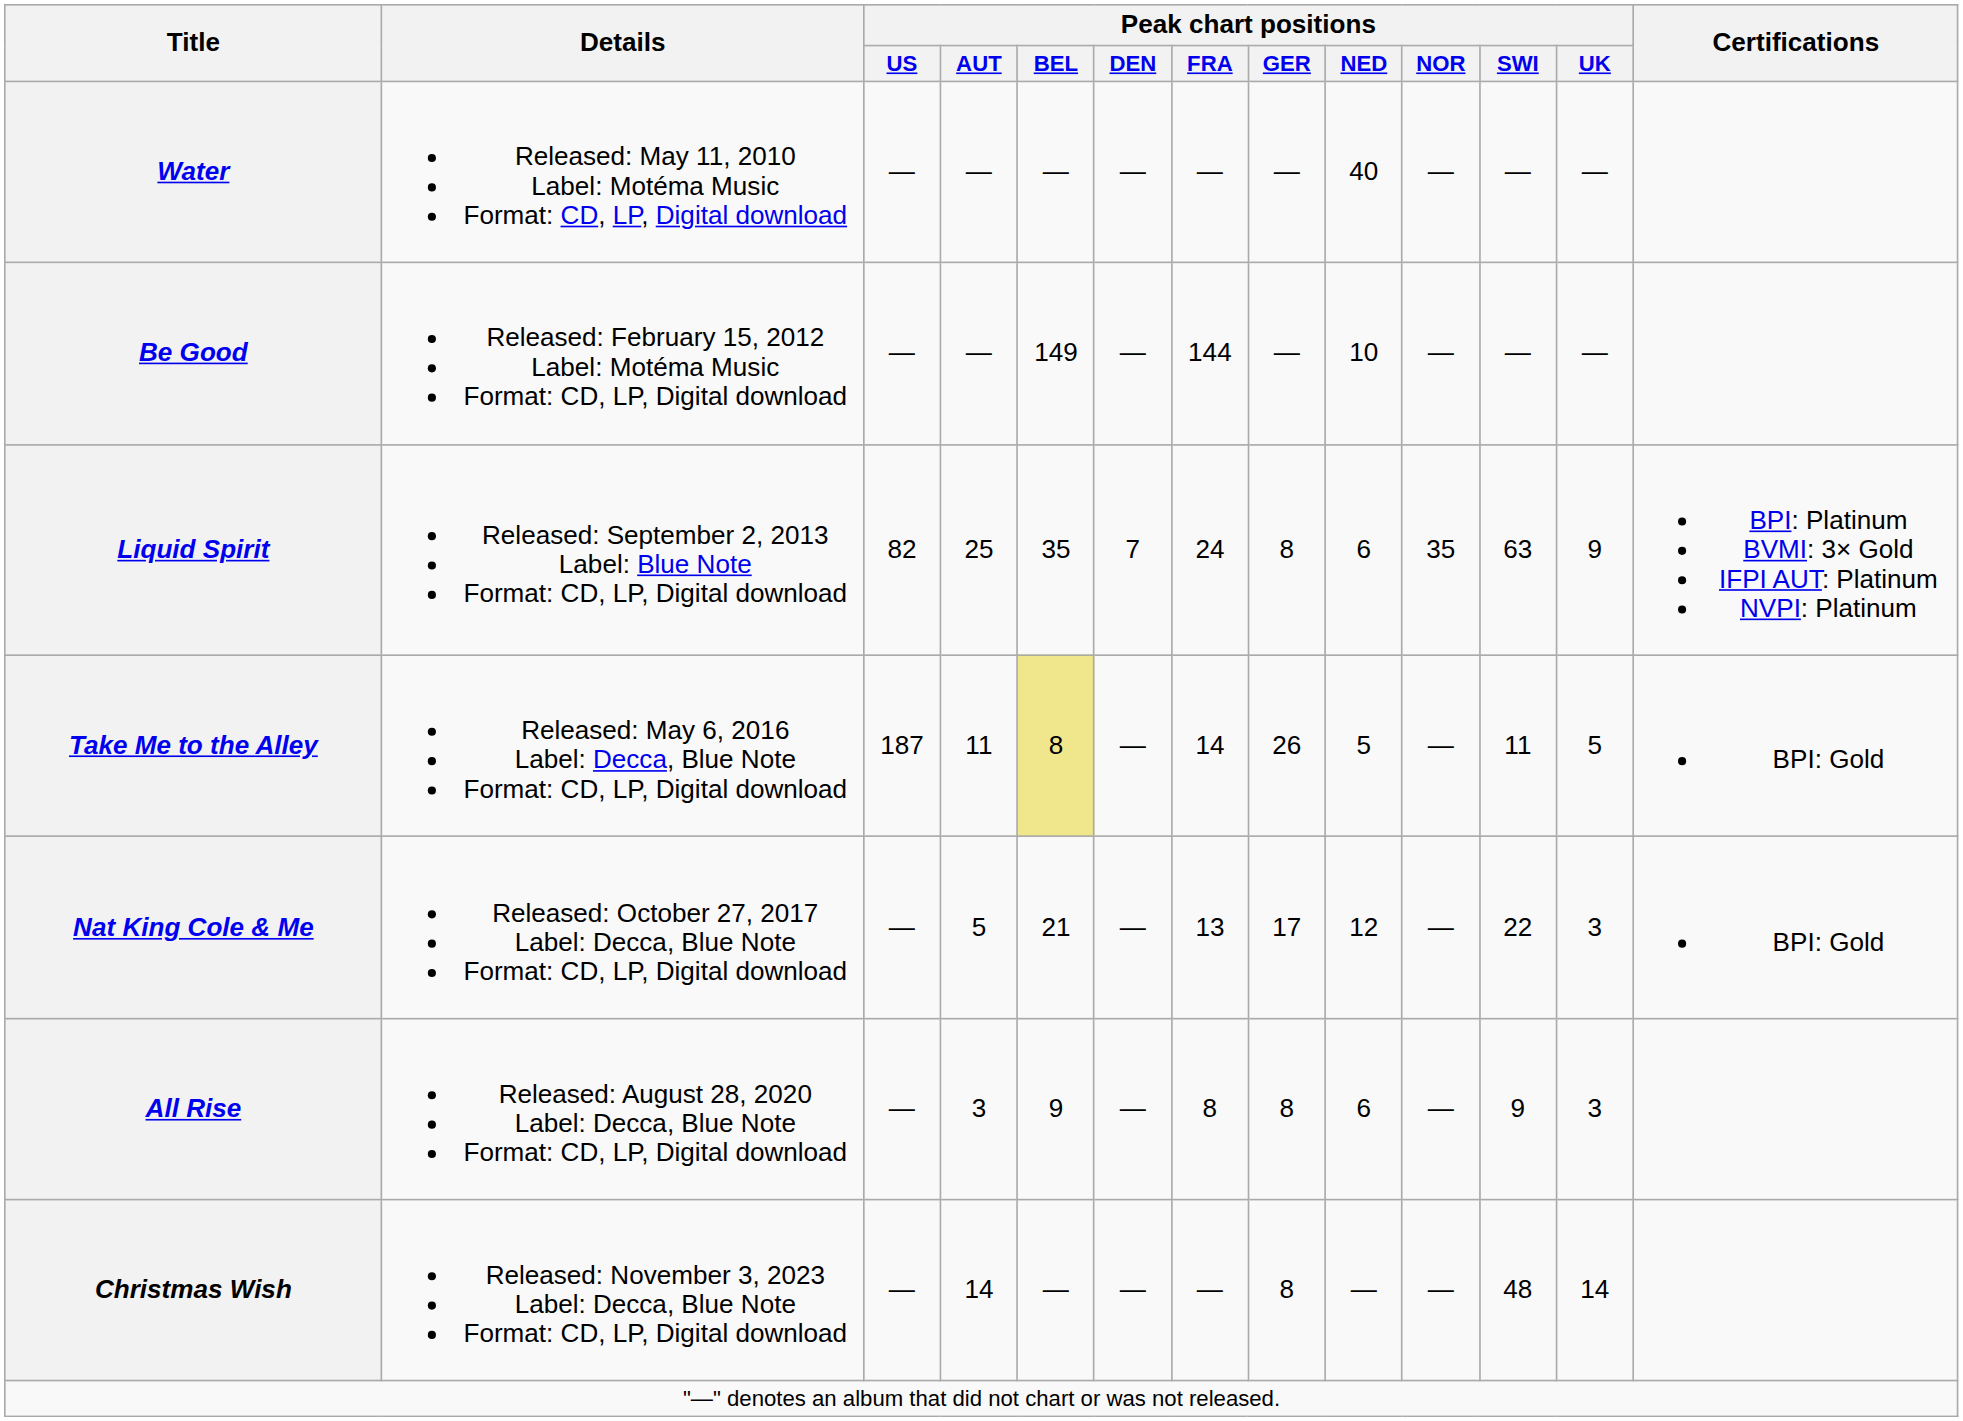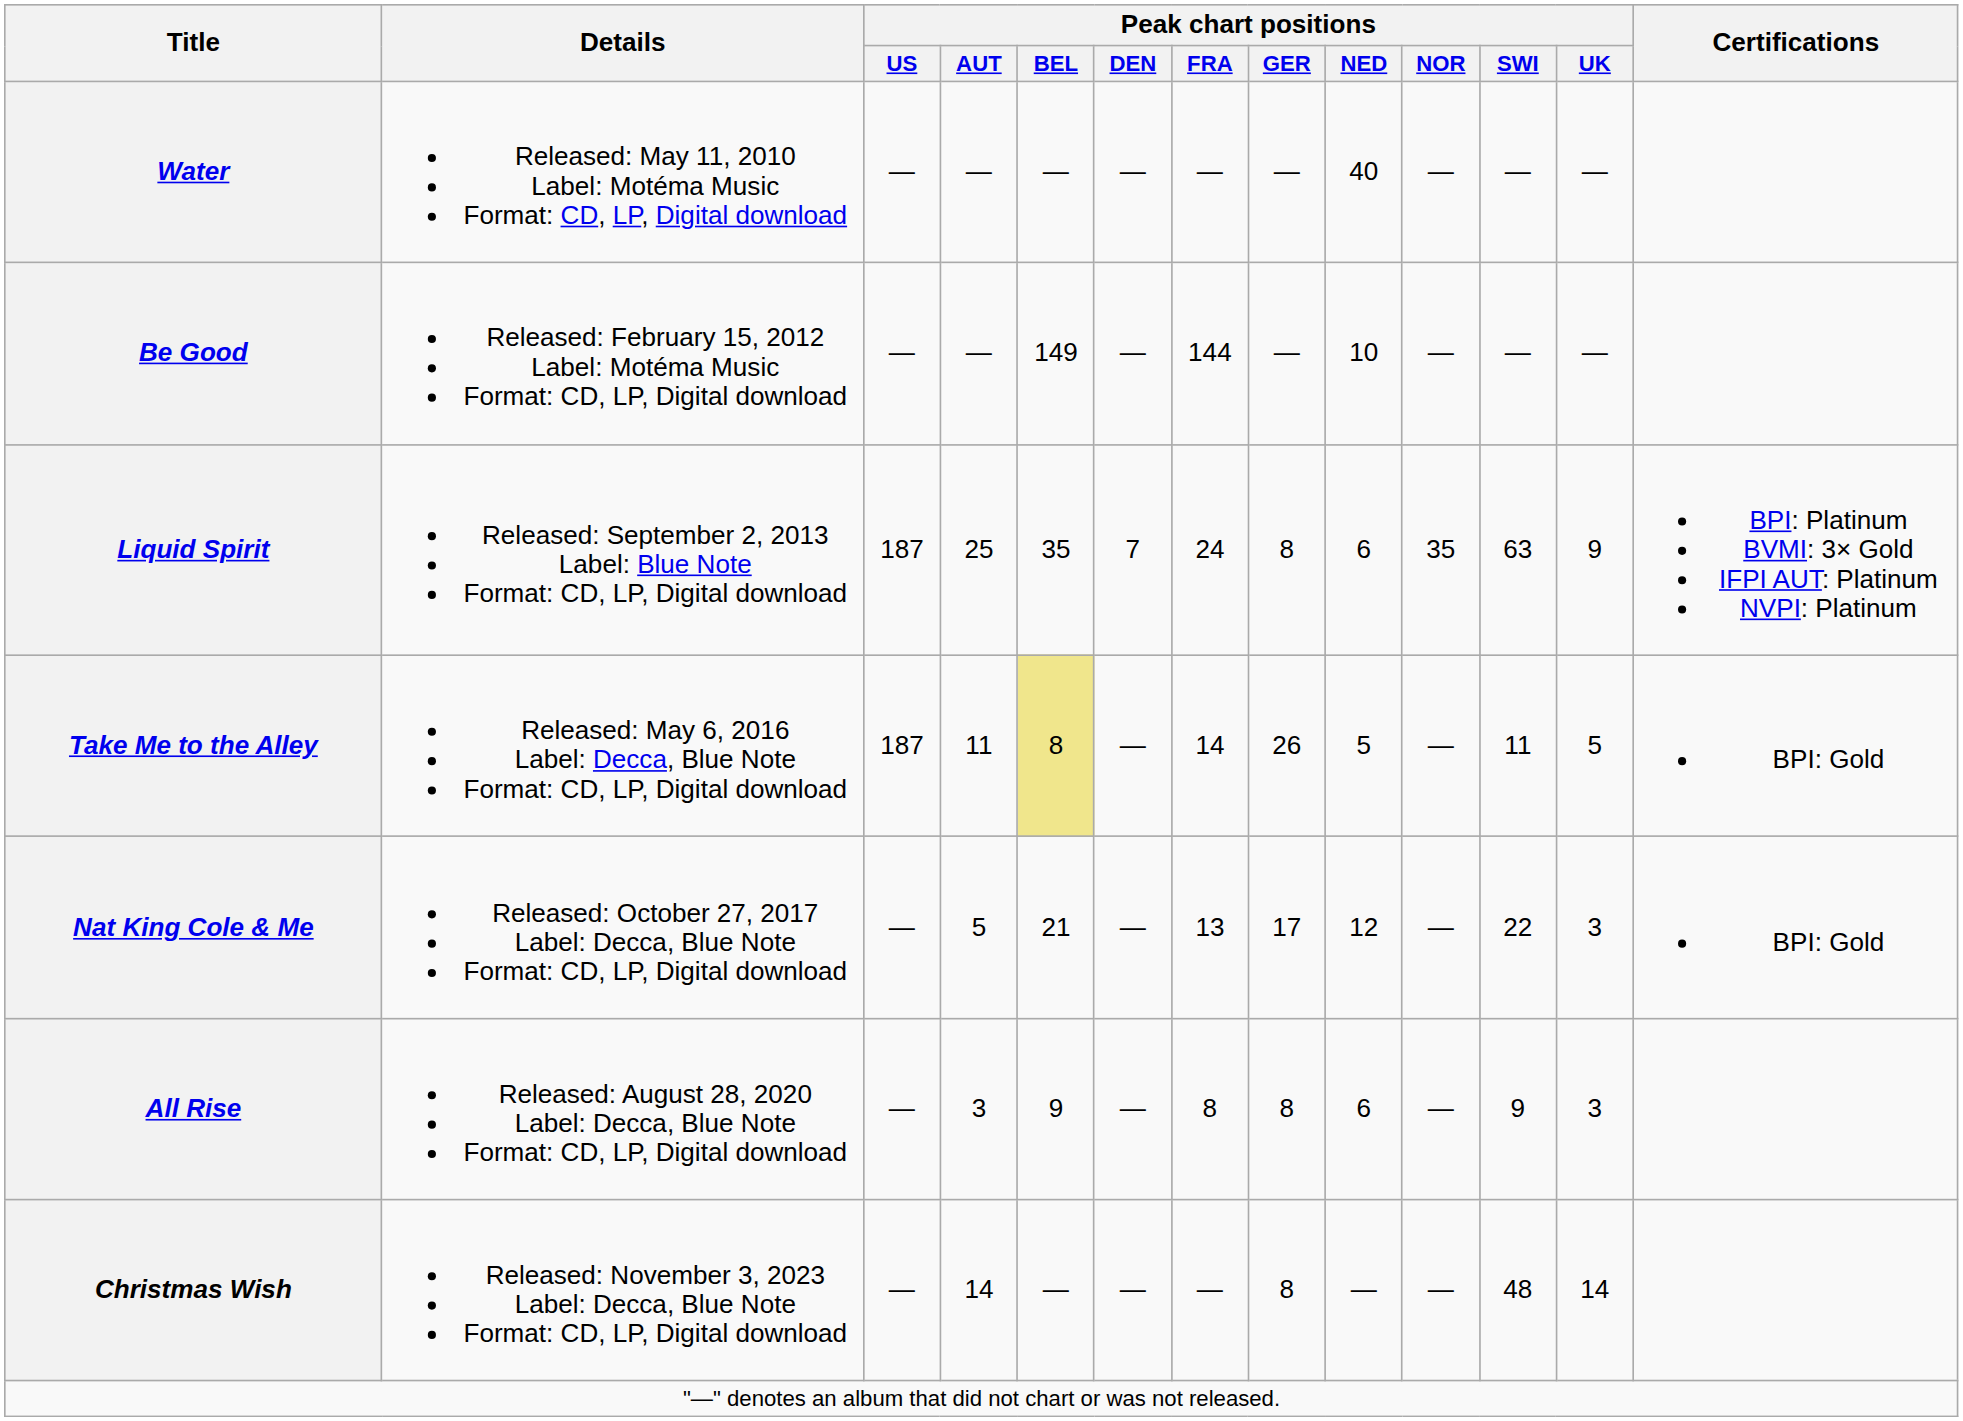Liquid Spirit | Peak chart positions / US: 82 -> 187
